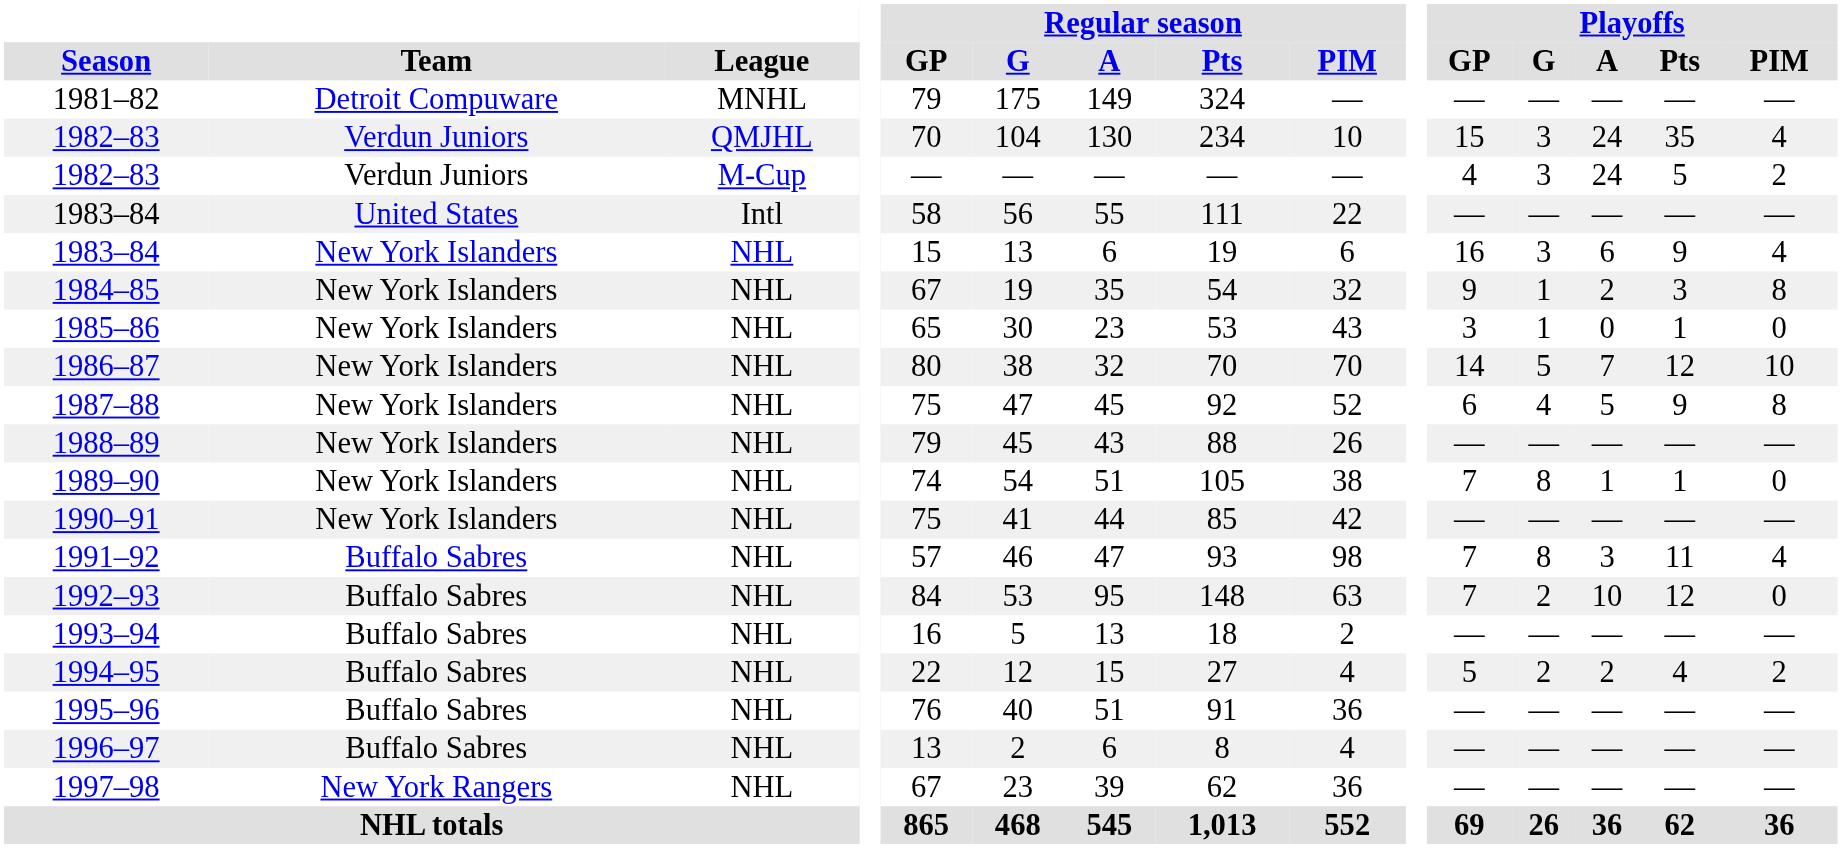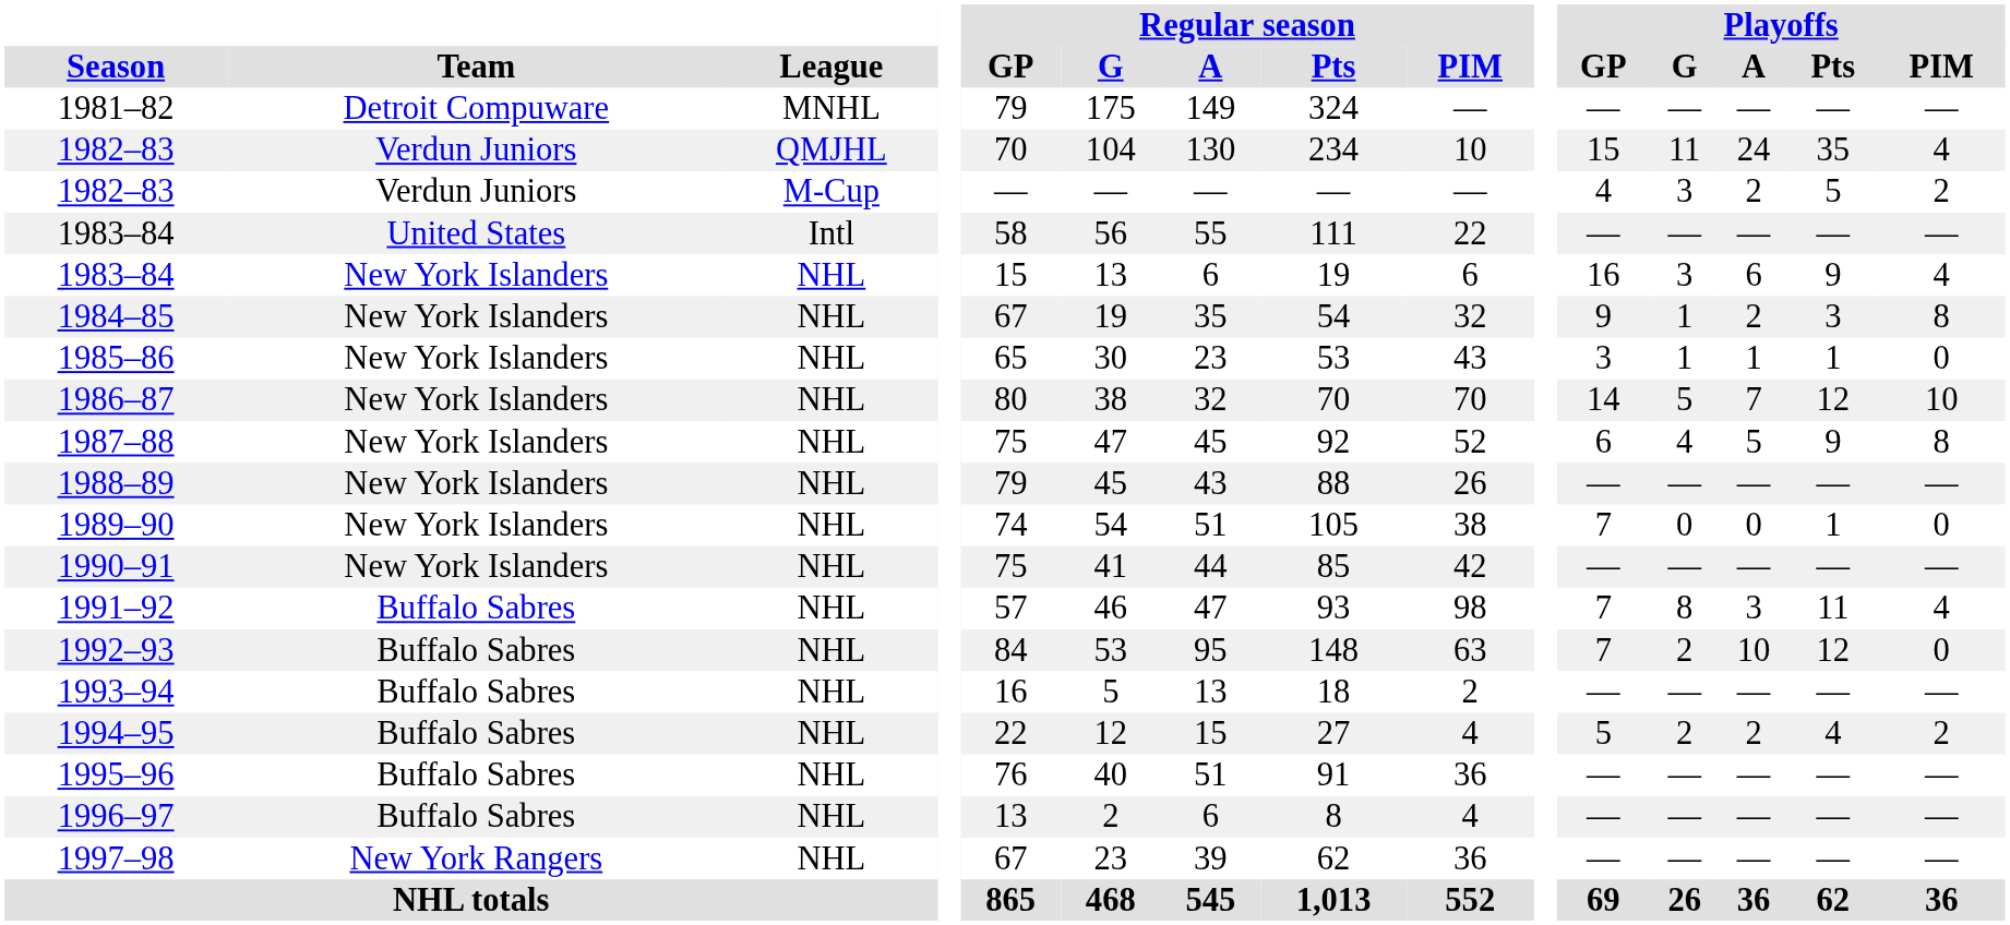1982–83 / QMJHL | Playoffs / G: 3 -> 11
1982–83 / M-Cup | Playoffs / A: 24 -> 2
1985–86 | Playoffs / A: 0 -> 1
1989–90 | Playoffs / G: 8 -> 0
1989–90 | Playoffs / A: 1 -> 0
